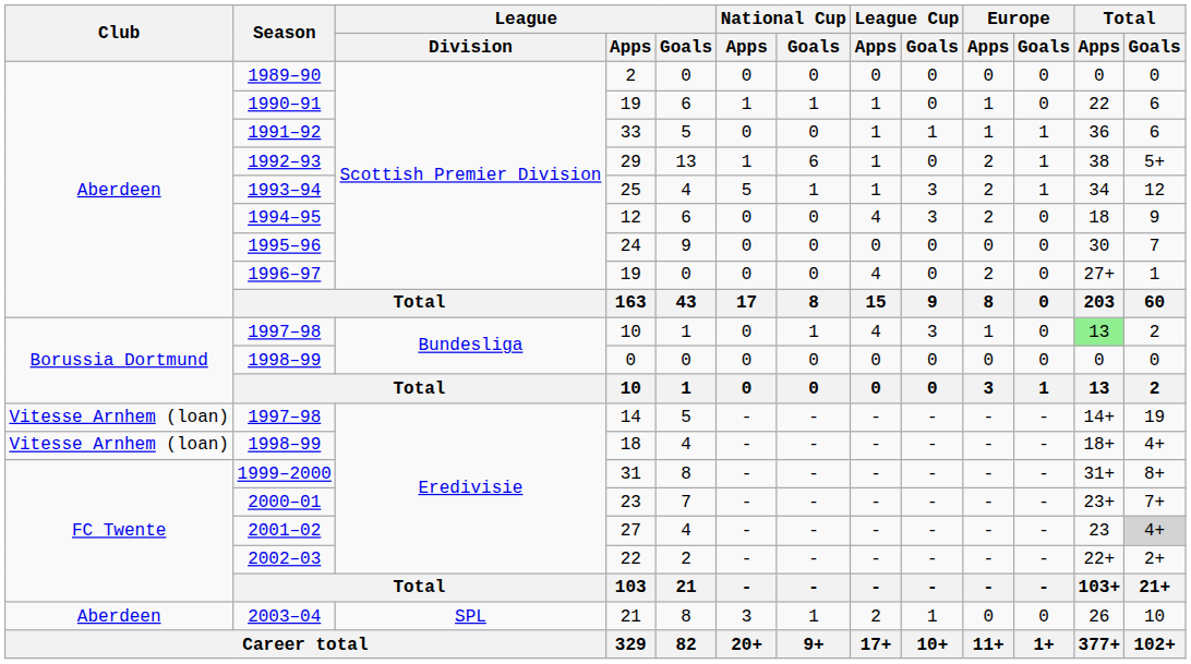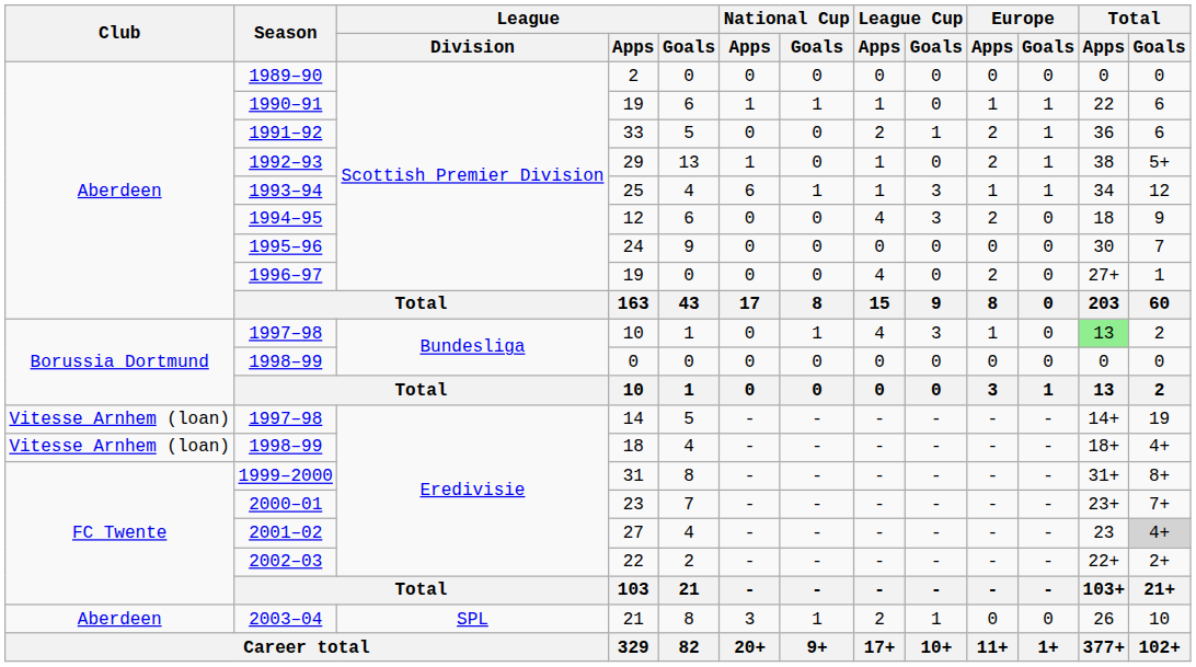1990–91 / 19 | Europe / Goals: 0 -> 1
33 | League Cup / Apps: 1 -> 2
33 | Europe / Apps: 1 -> 2
29 | National Cup / Goals: 6 -> 0
25 | National Cup / Apps: 5 -> 6
25 | Europe / Apps: 2 -> 1
